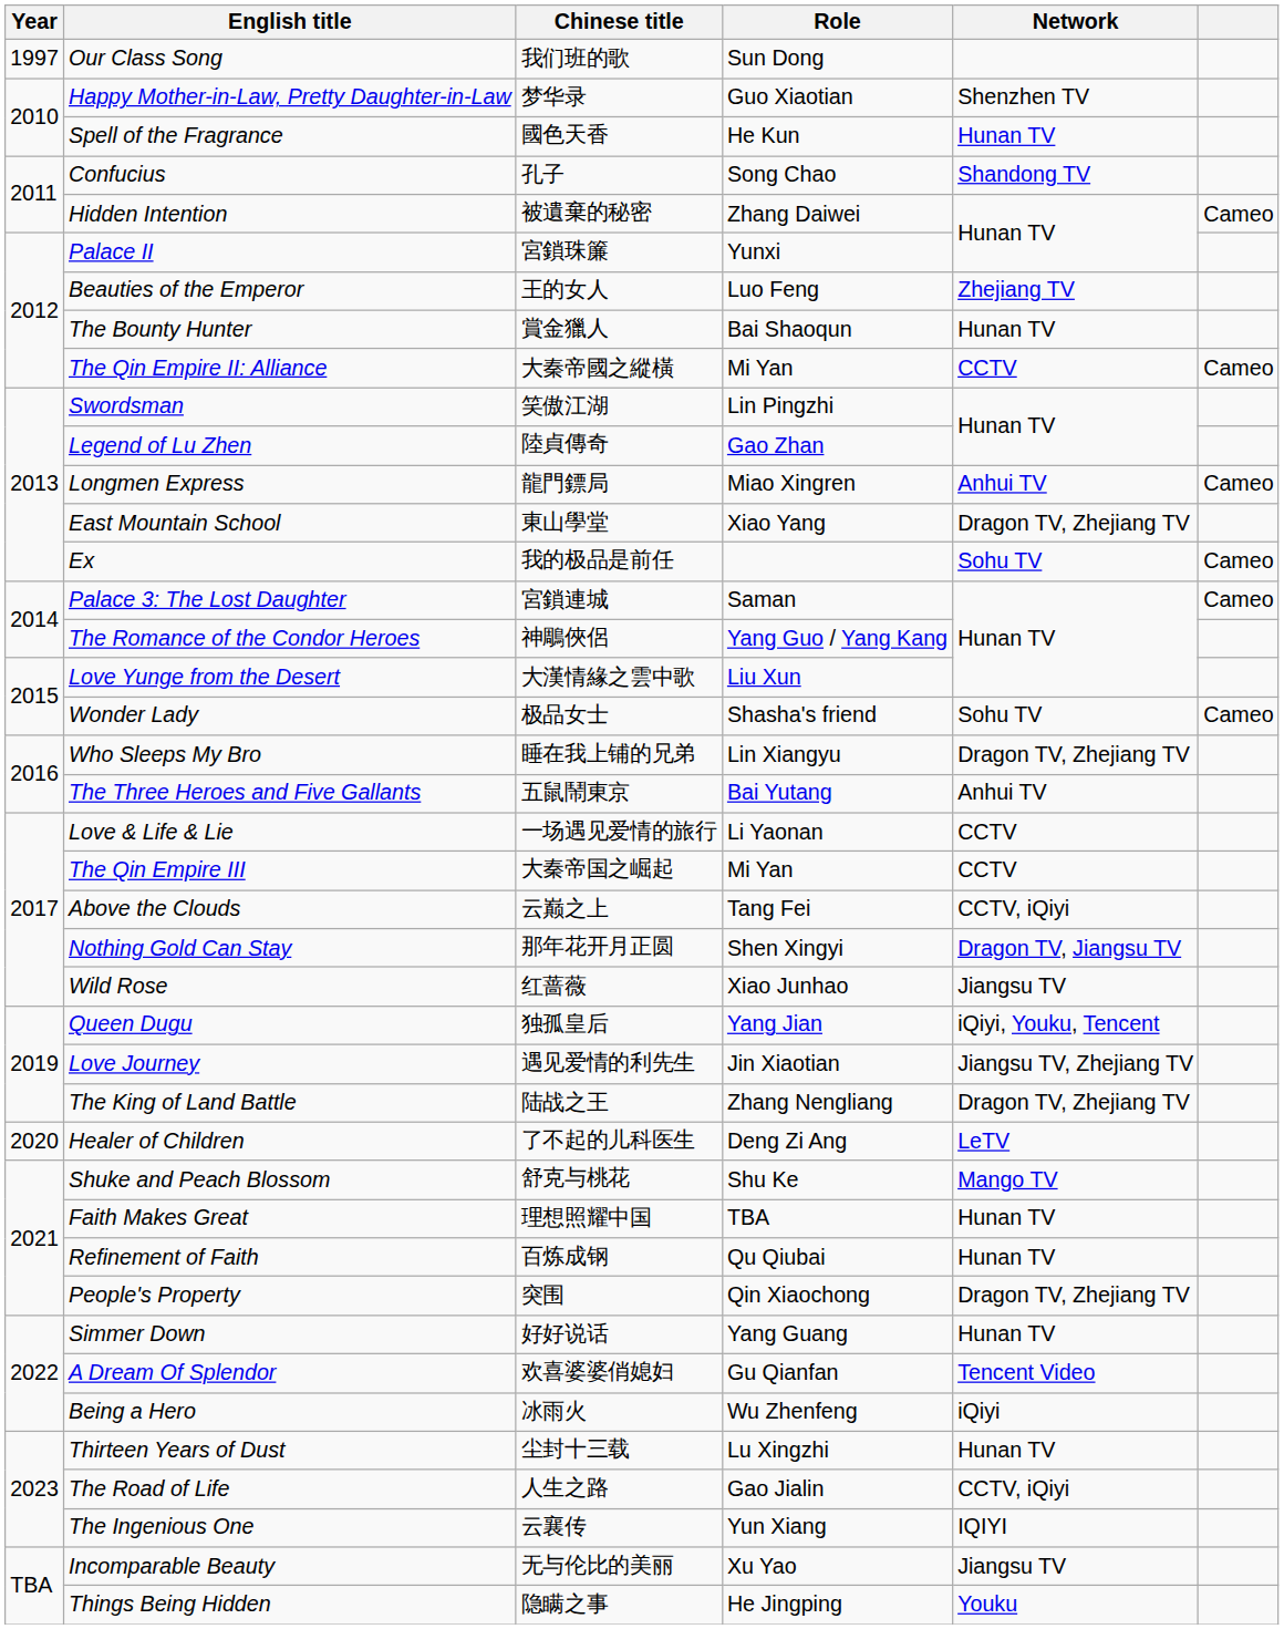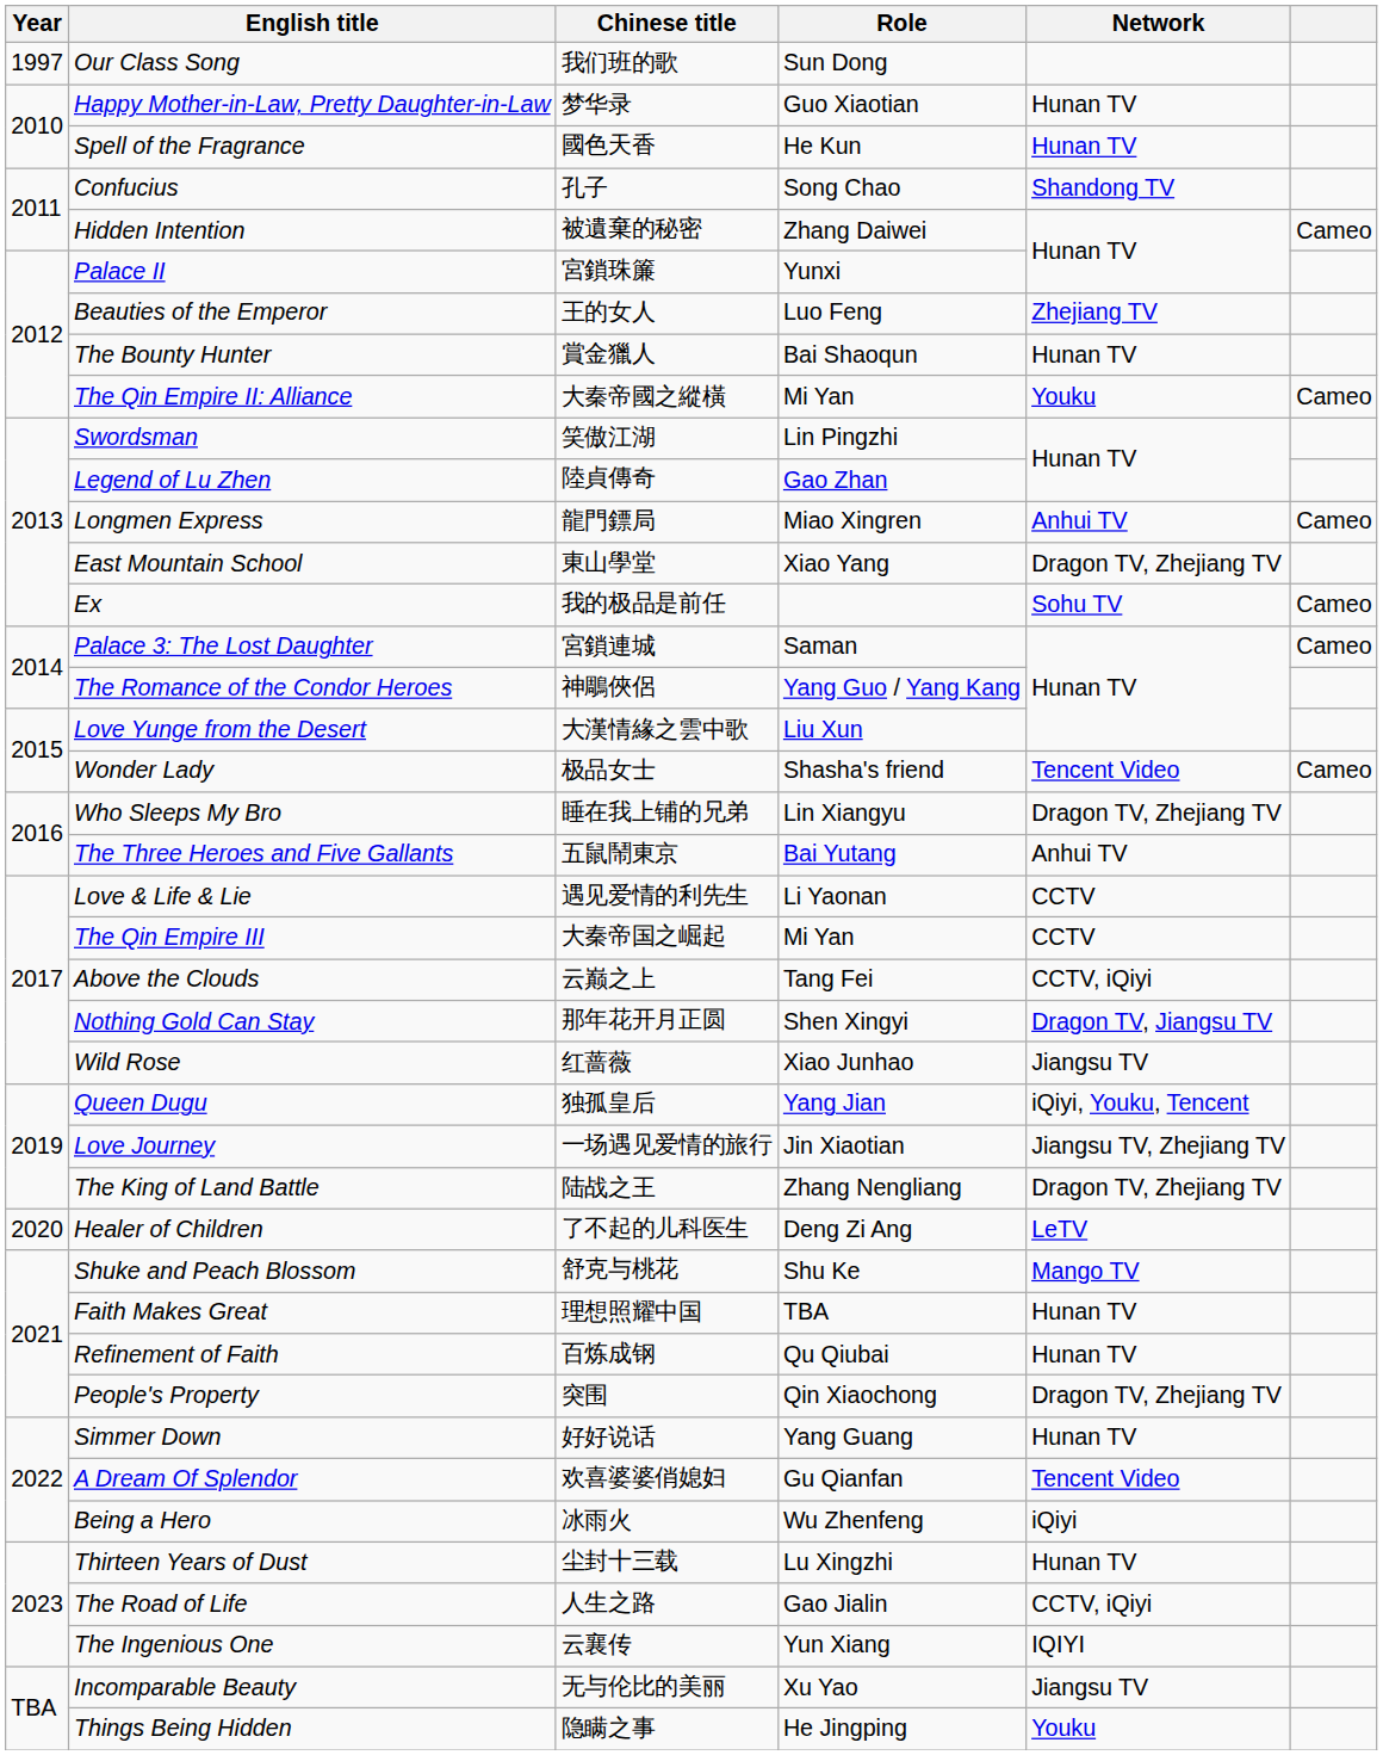Happy Mother-in-Law, Pretty Daughter-in-Law | Network: Shenzhen TV -> Hunan TV
The Qin Empire II: Alliance | Network: CCTV -> Youku
Wonder Lady | Network: Sohu TV -> Tencent Video
Love & Life & Lie | Chinese title: 一场遇见爱情的旅行 -> 遇见爱情的利先生
Love Journey | Chinese title: 遇见爱情的利先生 -> 一场遇见爱情的旅行
